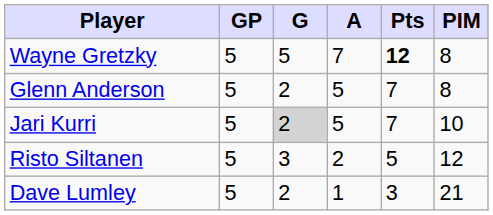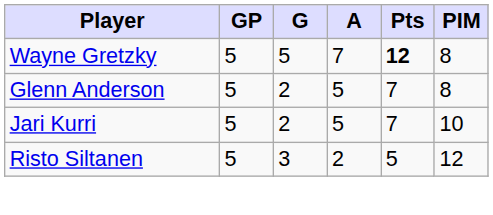Jari Kurri | G: lightgrey background -> no background
- row: Dave Lumley | 5 | 2 | 1 | 3 | 21
